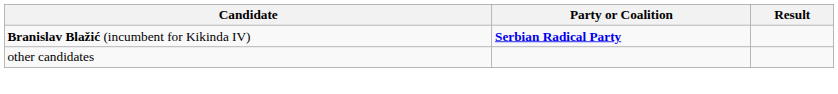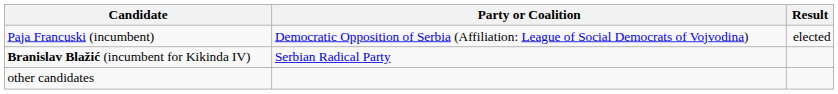+ row: Paja Francuski (incumbent) | Democratic Opposition of Serbia (Affiliation: League of Social Democrats of Vojvodina) | elected
Branislav Blažić (incumbent for Kikinda IV) | Party or Coalition: bold -> normal
